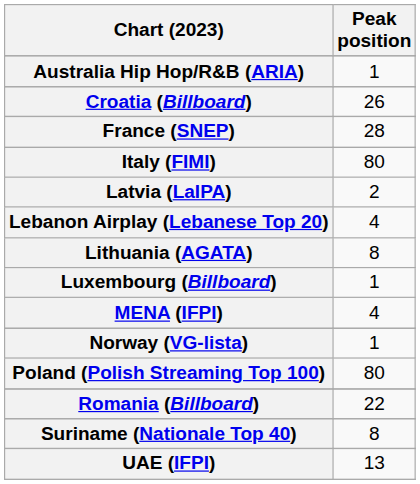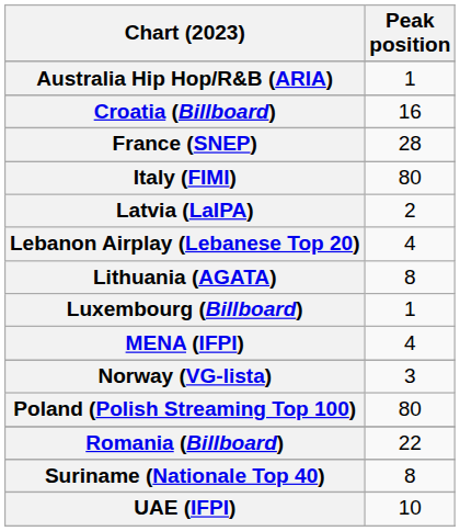Croatia (Billboard) | Peak position: 26 -> 16
Norway (VG-lista) | Peak position: 1 -> 3
UAE (IFPI) | Peak position: 13 -> 10
